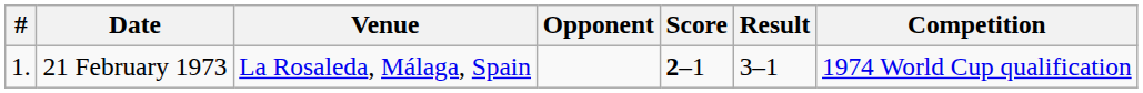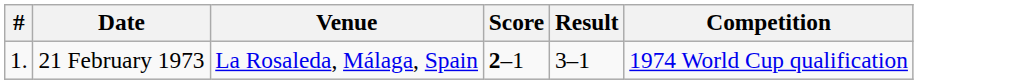- column: Opponent
